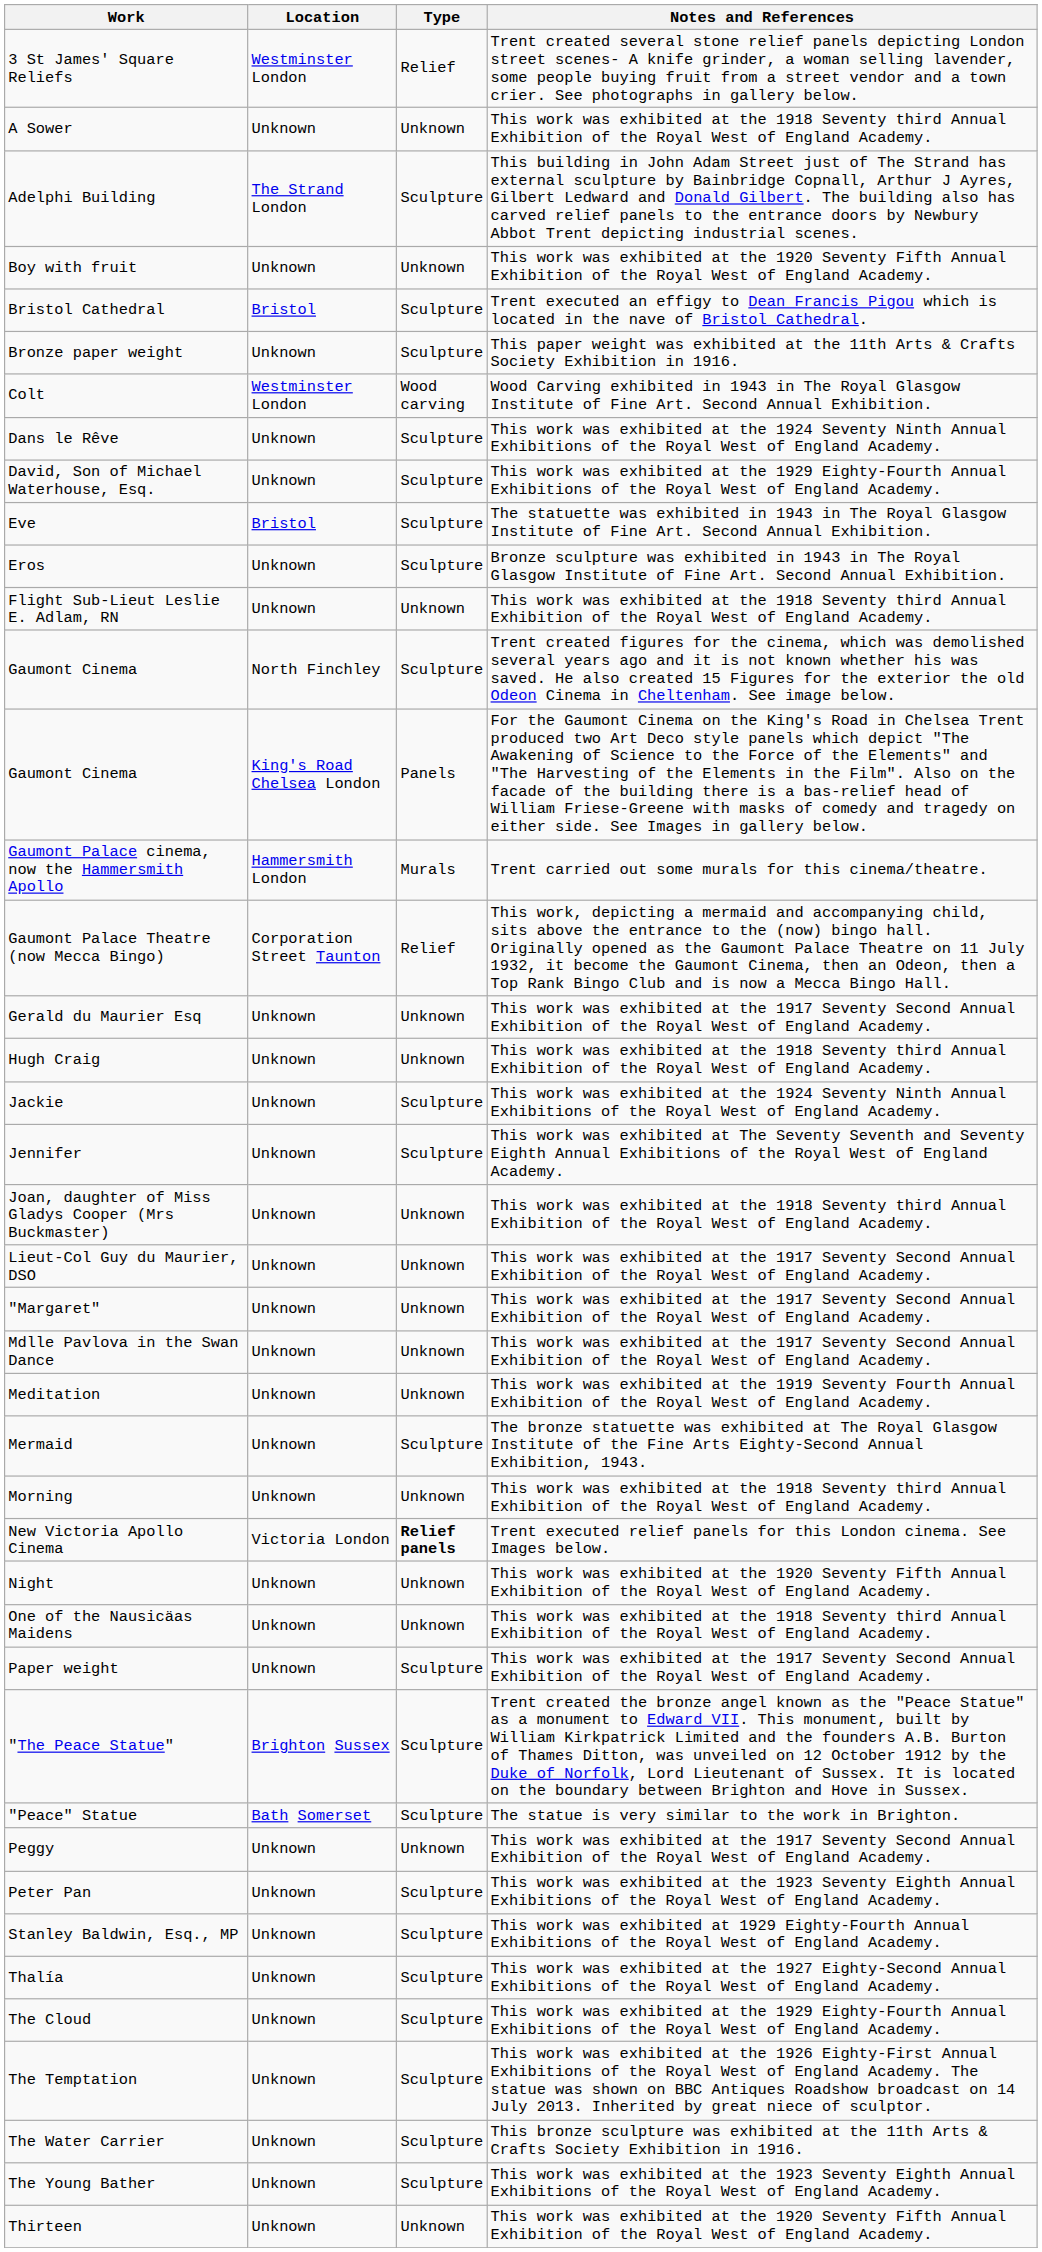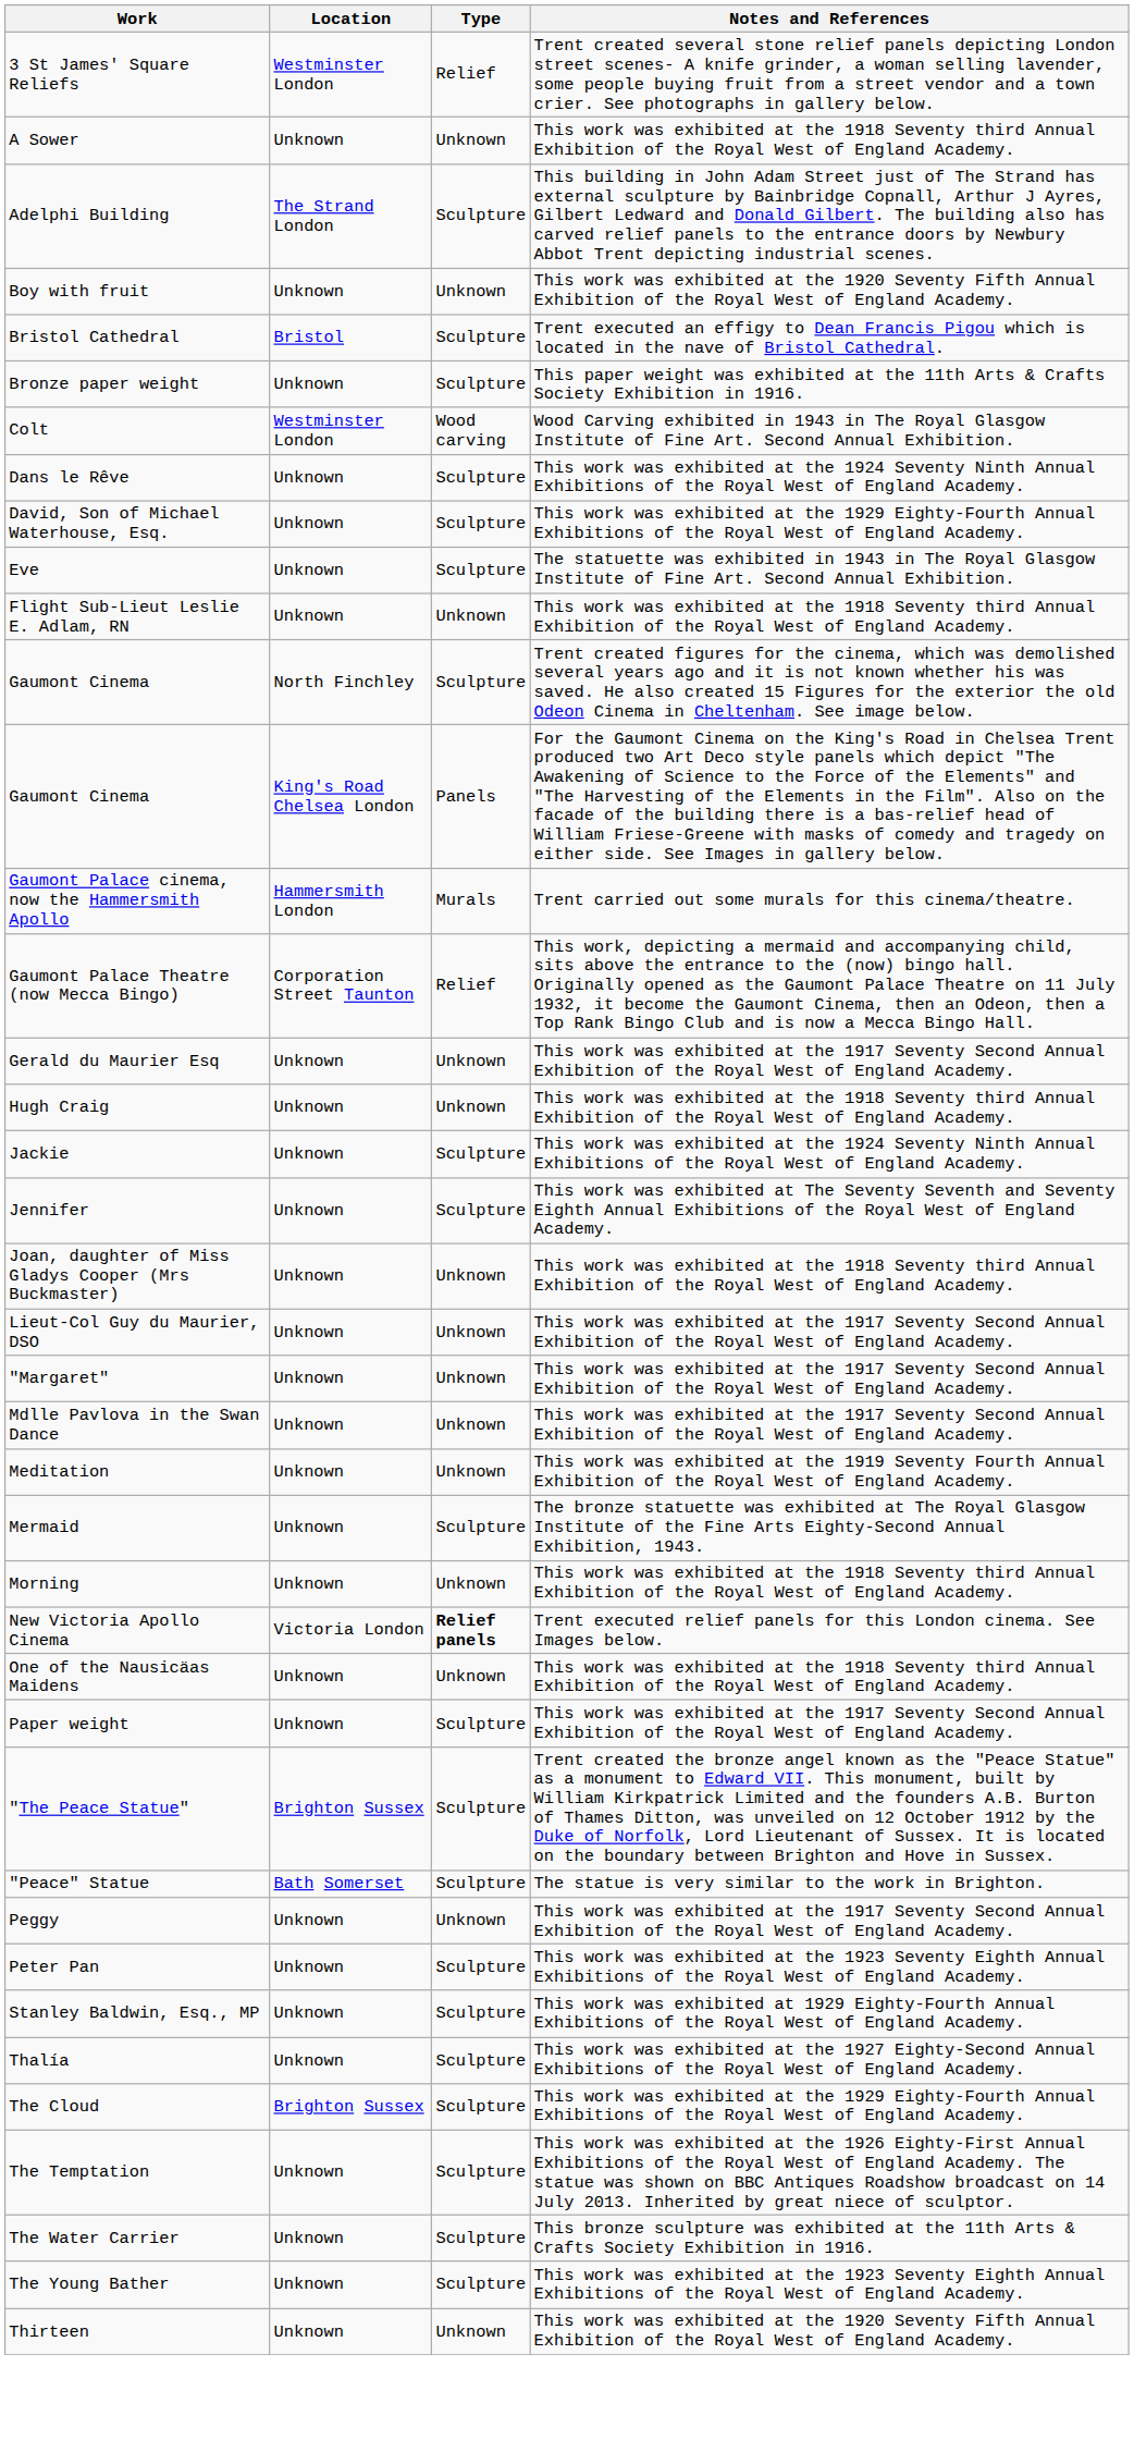Eve | Location: Bristol -> Unknown
- row: Eros | Unknown | Sculpture | Bronze sculpture was exhibited in 1943 in The Royal Glasgow Institute of Fine Art. Second Annual Exhibition.
- row: Night | Unknown | Unknown | This work was exhibited at the 1920 Seventy Fifth Annual Exhibition of the Royal West of England Academy.
The Cloud | Location: Unknown -> Brighton Sussex
